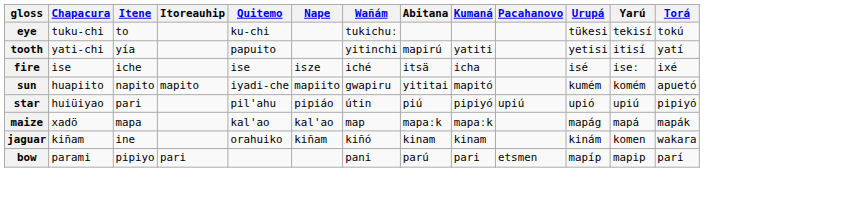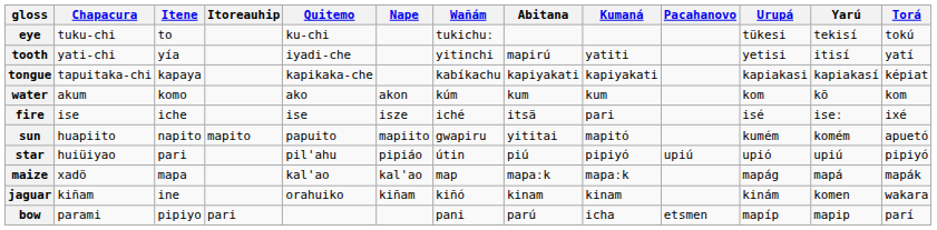tooth | Quitemo: papuito -> iyadi-che
+ row: tongue | tapuitaka-chi | kapaya | kapikaka-che | kabíkachu | kapiyakati | kapiyakati | kapiakasi | kapiakasí | képiat
+ row: water | akum | komo | ako | akon | kúm | kum | kum | kom | kõ | kom
fire | Kumaná: icha -> pari
sun | Quitemo: iyadi-che -> papuito
bow | Kumaná: pari -> icha
